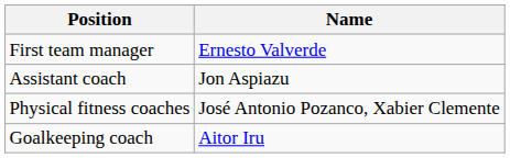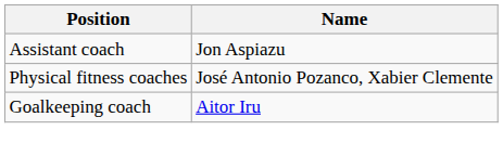- row: First team manager | Ernesto Valverde
